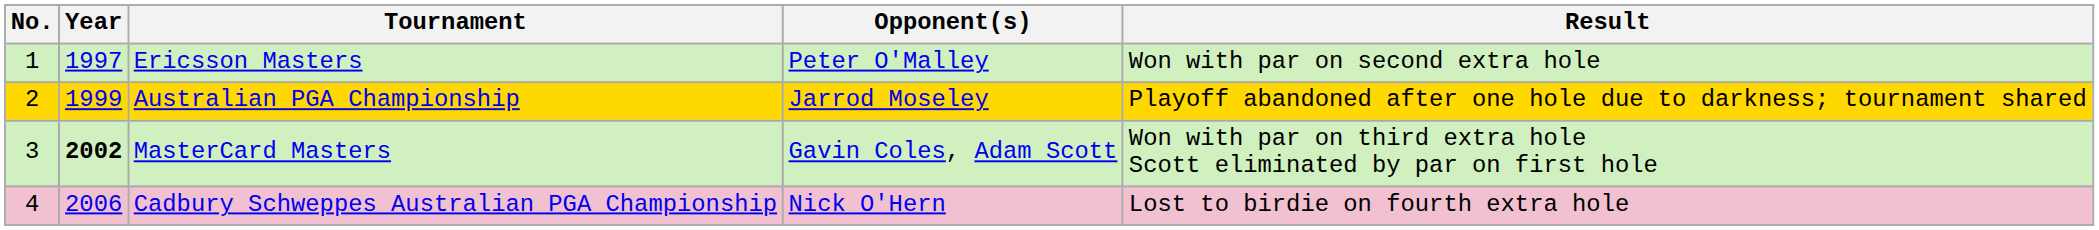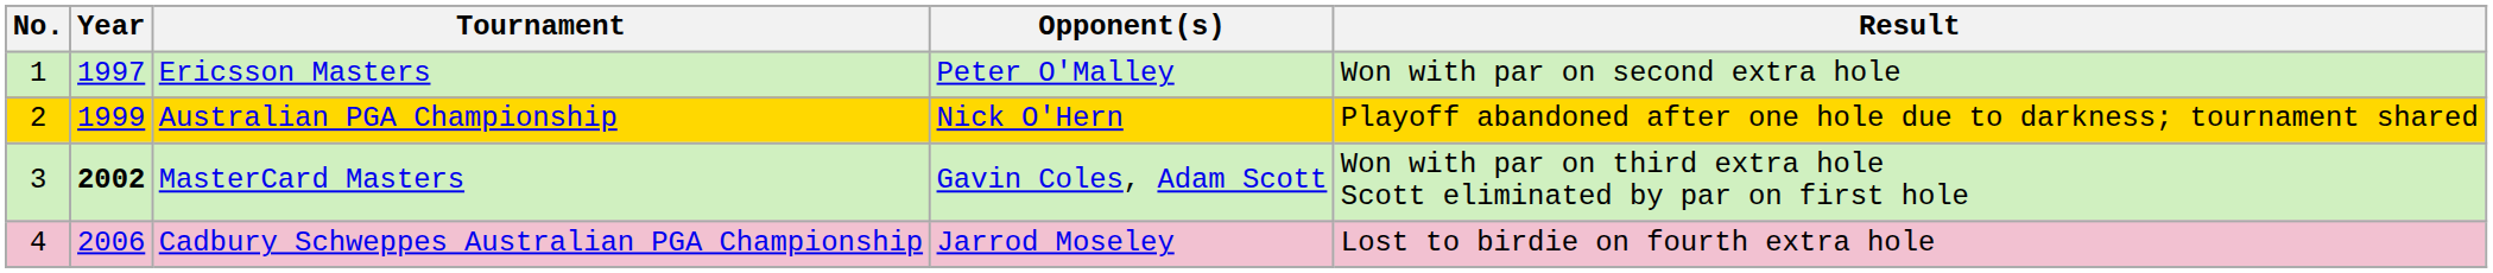Australian PGA Championship | Opponent(s): Jarrod Moseley -> Nick O'Hern
Cadbury Schweppes Australian PGA Championship | Opponent(s): Nick O'Hern -> Jarrod Moseley
